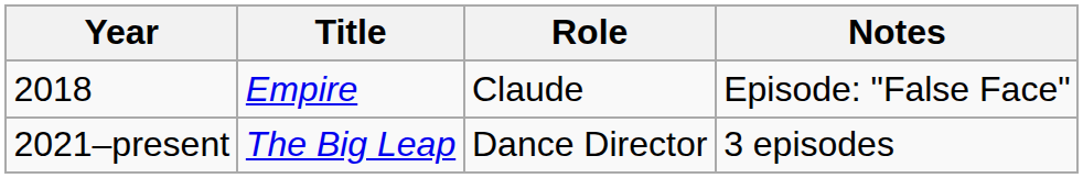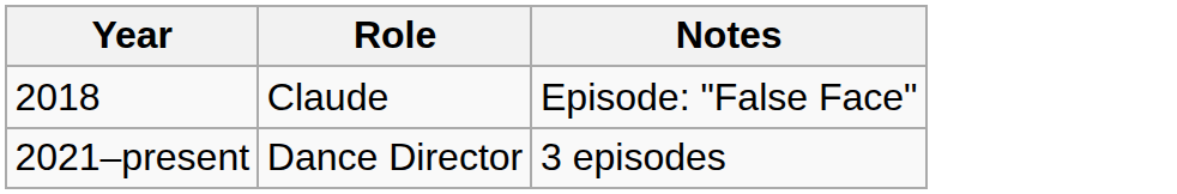- column: Title | Empire | The Big Leap
